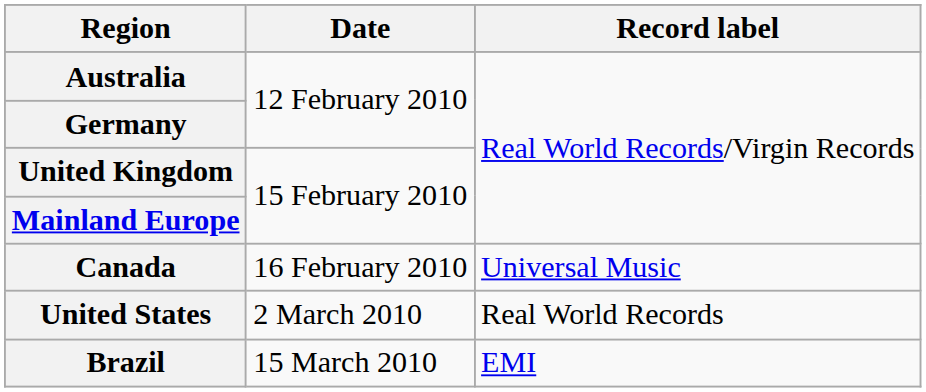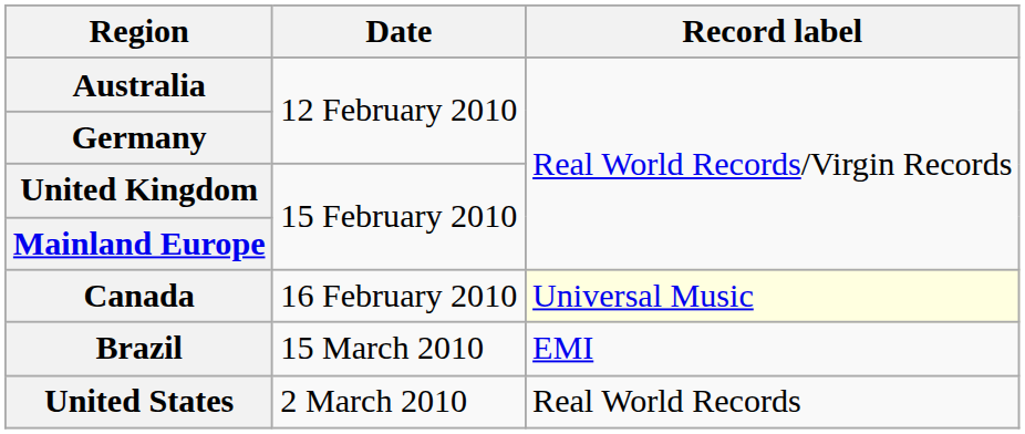Canada | Record label: no background -> lightyellow background
rows swapped: United States <-> Brazil
